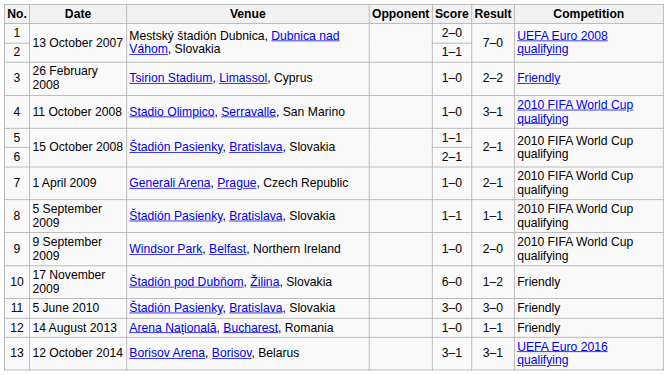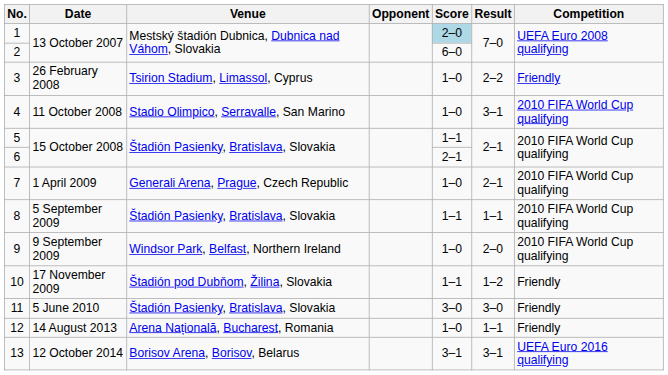1 | Score: no background -> lightblue background
2 | Score: 1–1 -> 6–0
10 | Score: 6–0 -> 1–1
